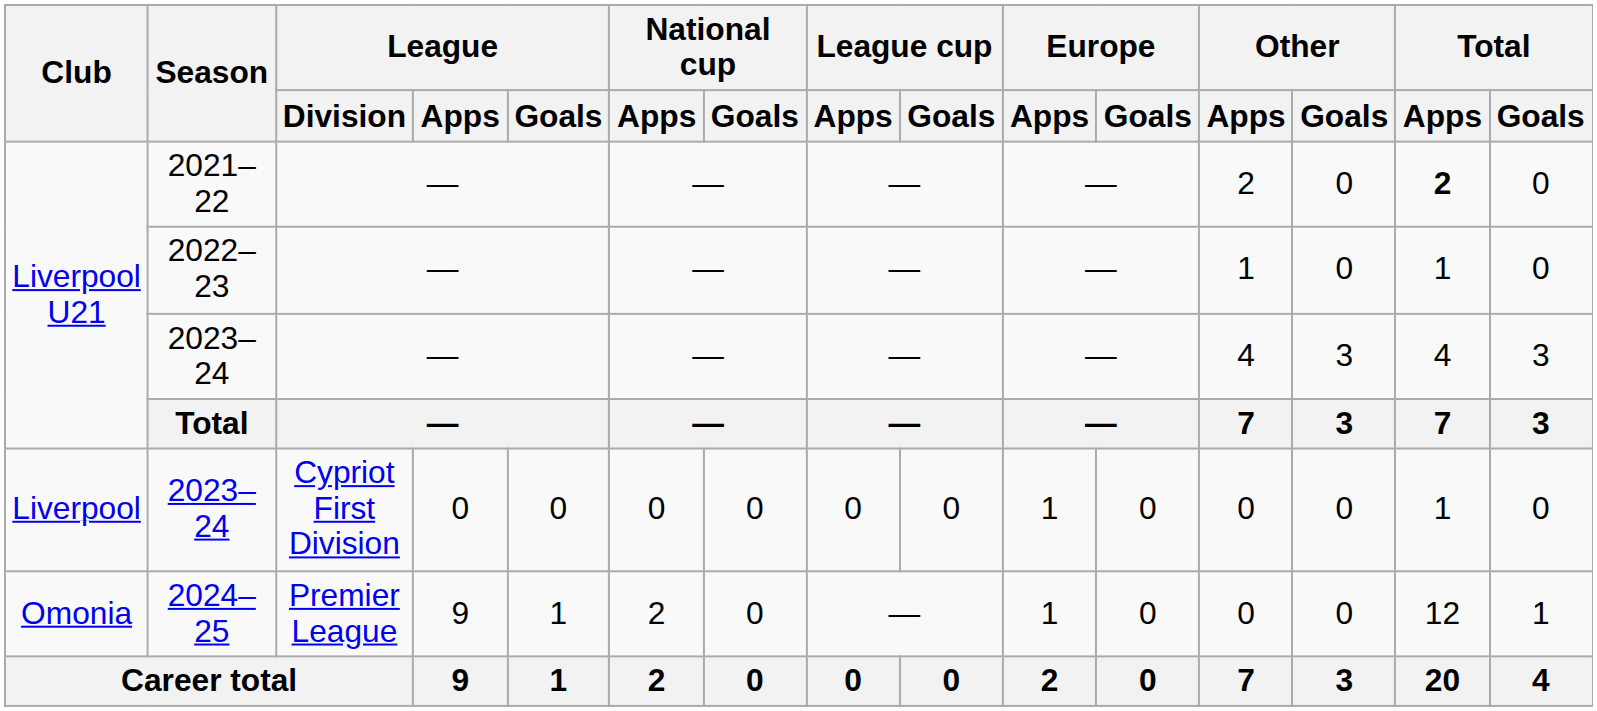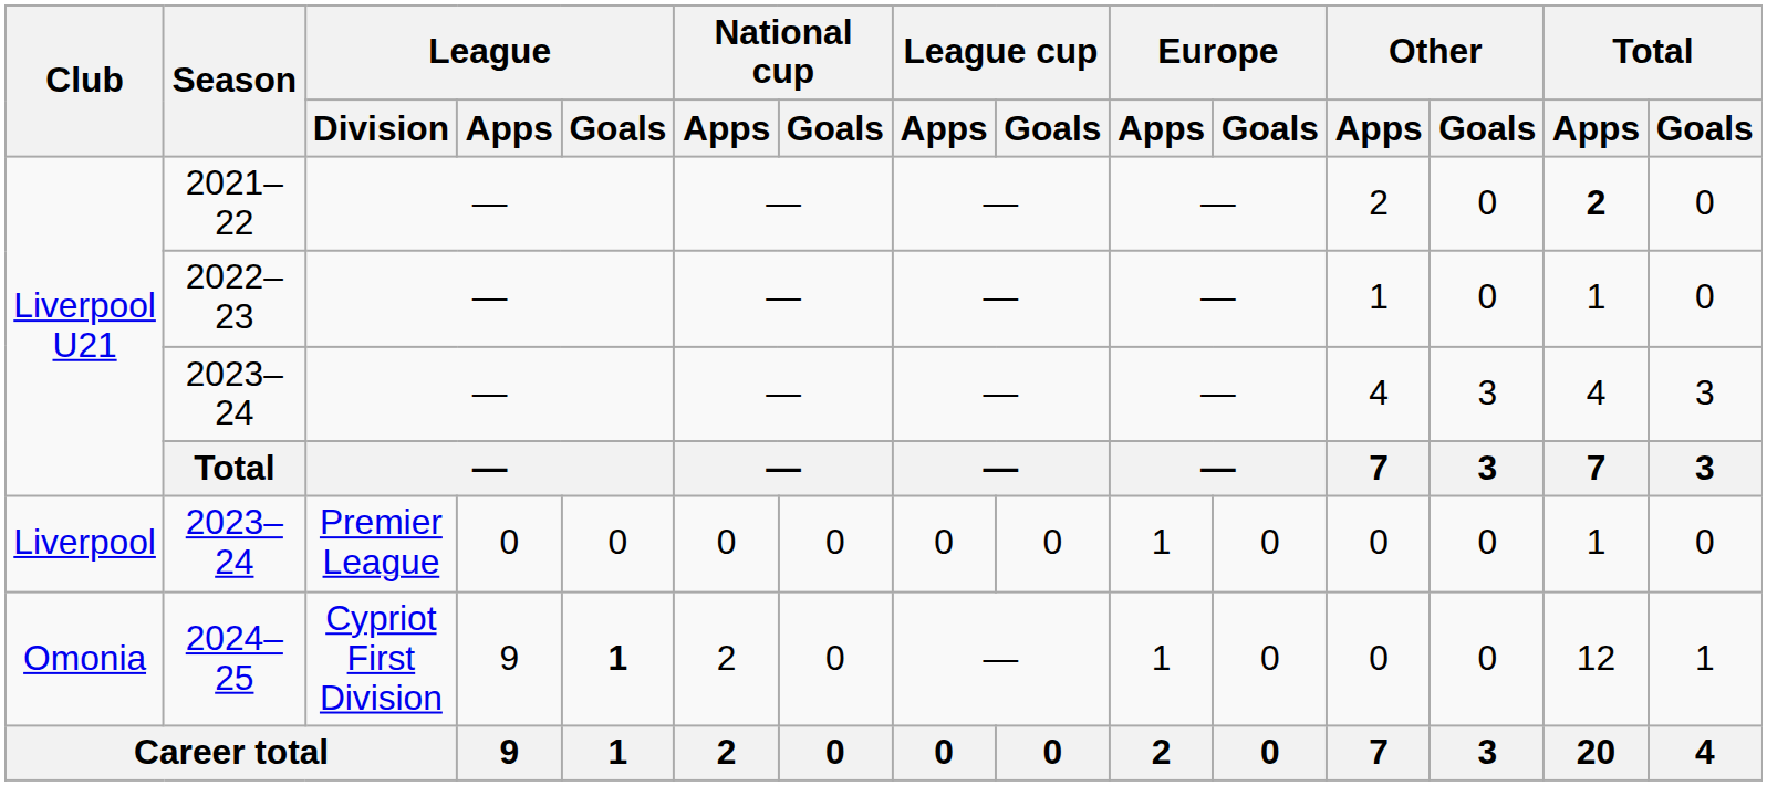Liverpool / 2023–24 | League / Division: Cypriot First Division -> Premier League
2024–25 | League / Division: Premier League -> Cypriot First Division
2024–25 | League / Goals: normal -> bold
